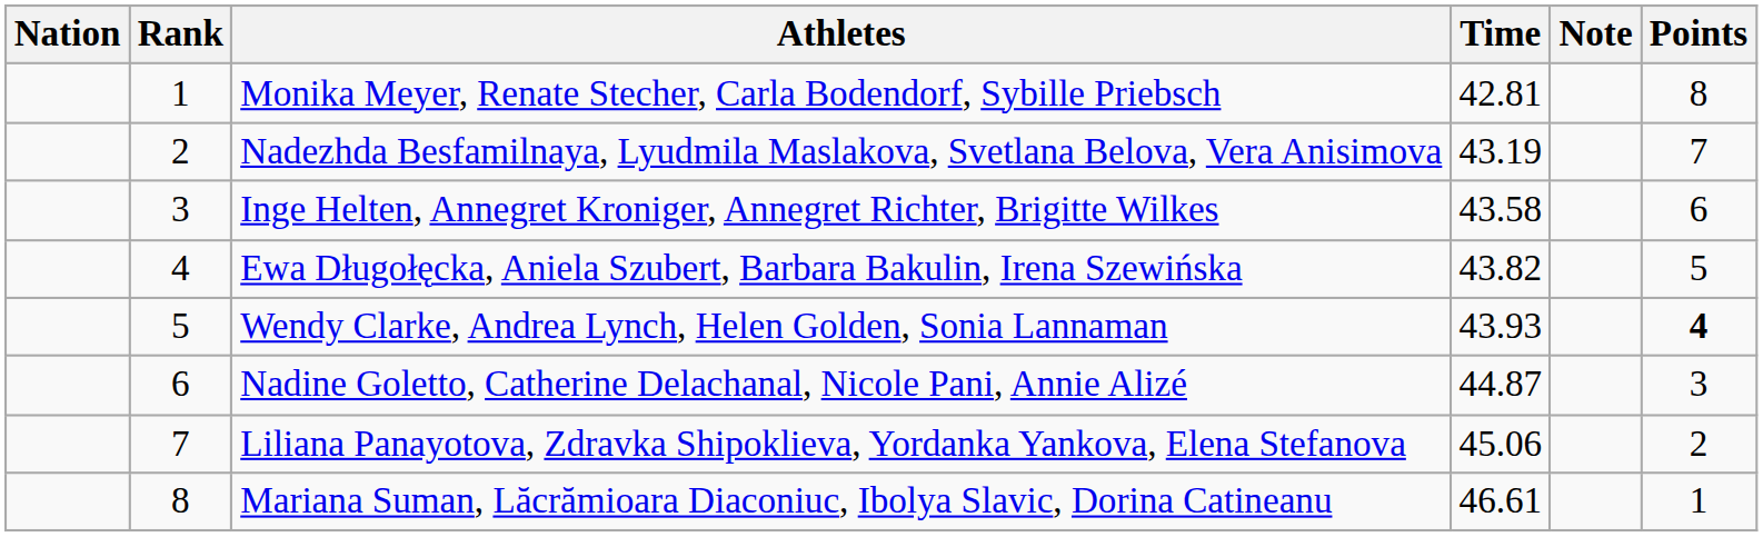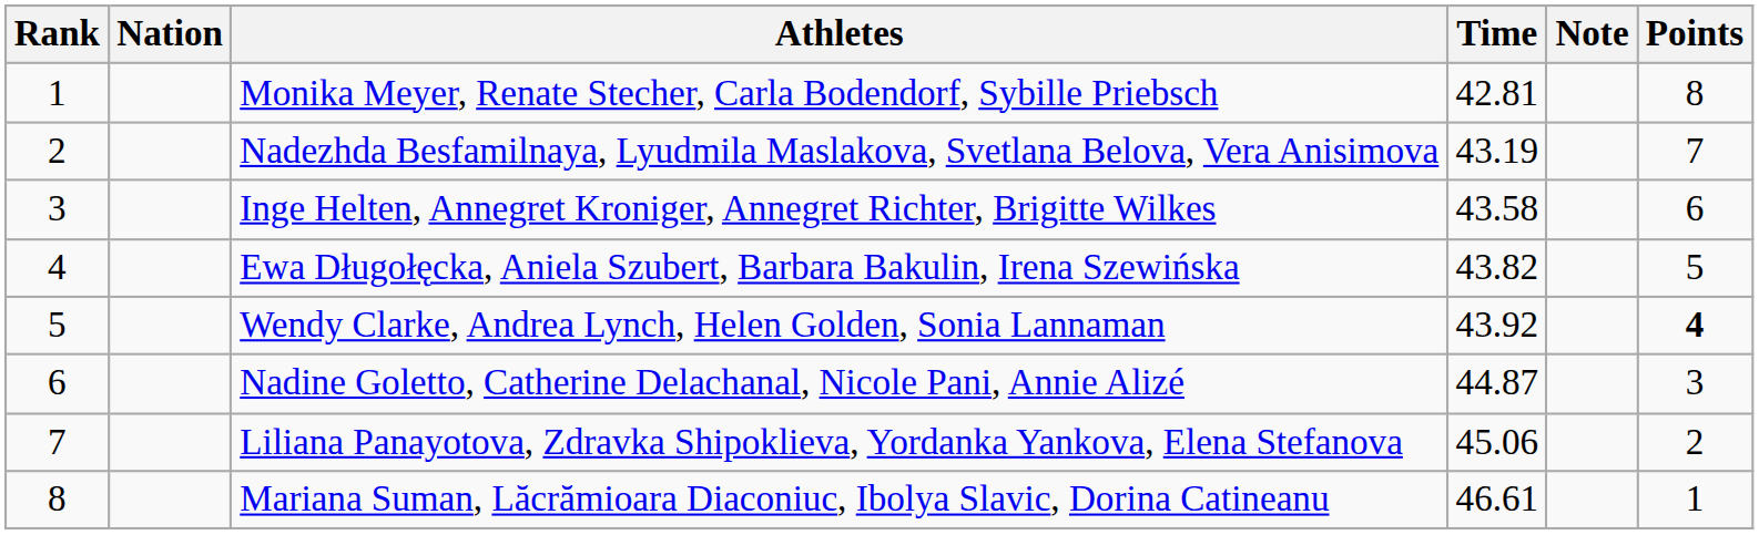columns swapped: Rank <-> Nation
Wendy Clarke, Andrea Lynch, Helen Golden, Sonia Lannaman | Time: 43.93 -> 43.92
